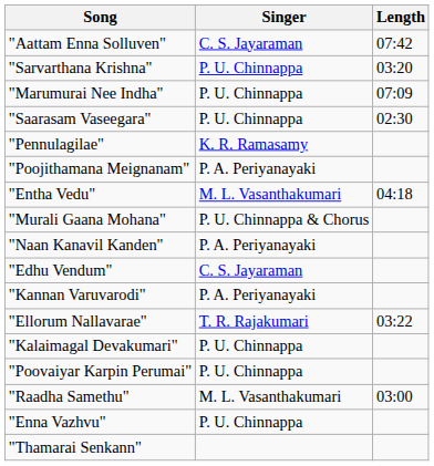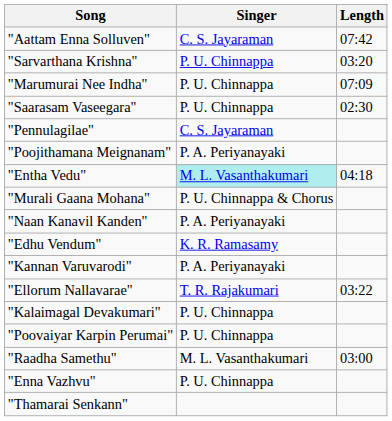"Pennulagilae" | Singer: K. R. Ramasamy -> C. S. Jayaraman
"Entha Vedu" | Singer: no background -> paleturquoise background
"Edhu Vendum" | Singer: C. S. Jayaraman -> K. R. Ramasamy
